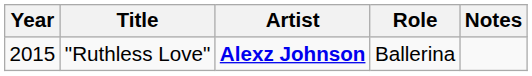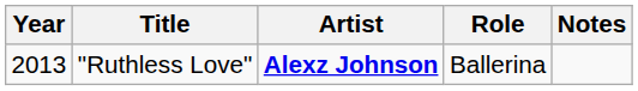"Ruthless Love" | Year: 2015 -> 2013
